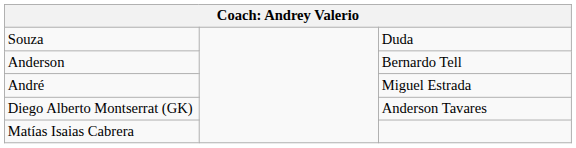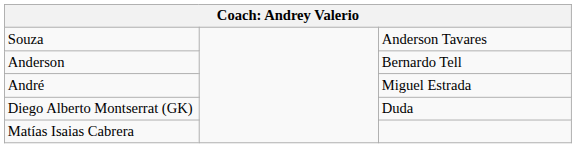Souza | column 3: Duda -> Anderson Tavares
Diego Alberto Montserrat (GK) | column 3: Anderson Tavares -> Duda
